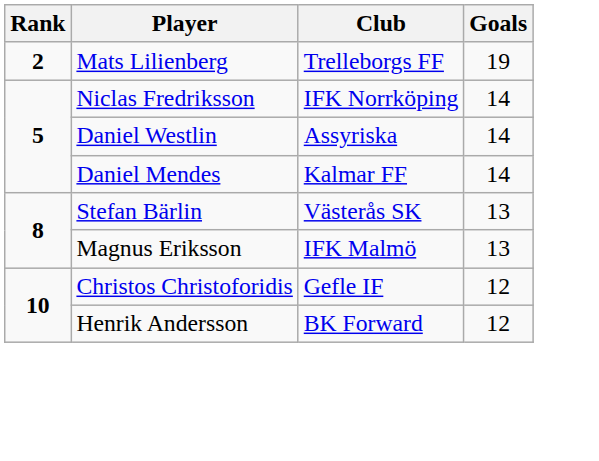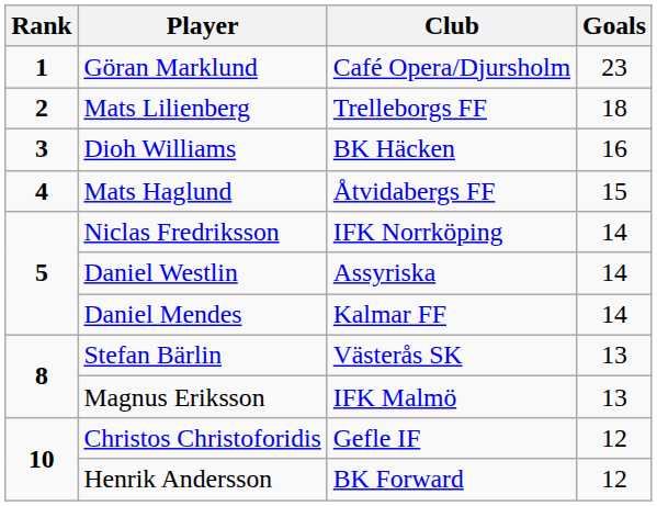+ row: 1 | Göran Marklund | Café Opera/Djursholm | 23
Mats Lilienberg | Goals: 19 -> 18
+ row: 3 | Dioh Williams | BK Häcken | 16
+ row: 4 | Mats Haglund | Åtvidabergs FF | 15
